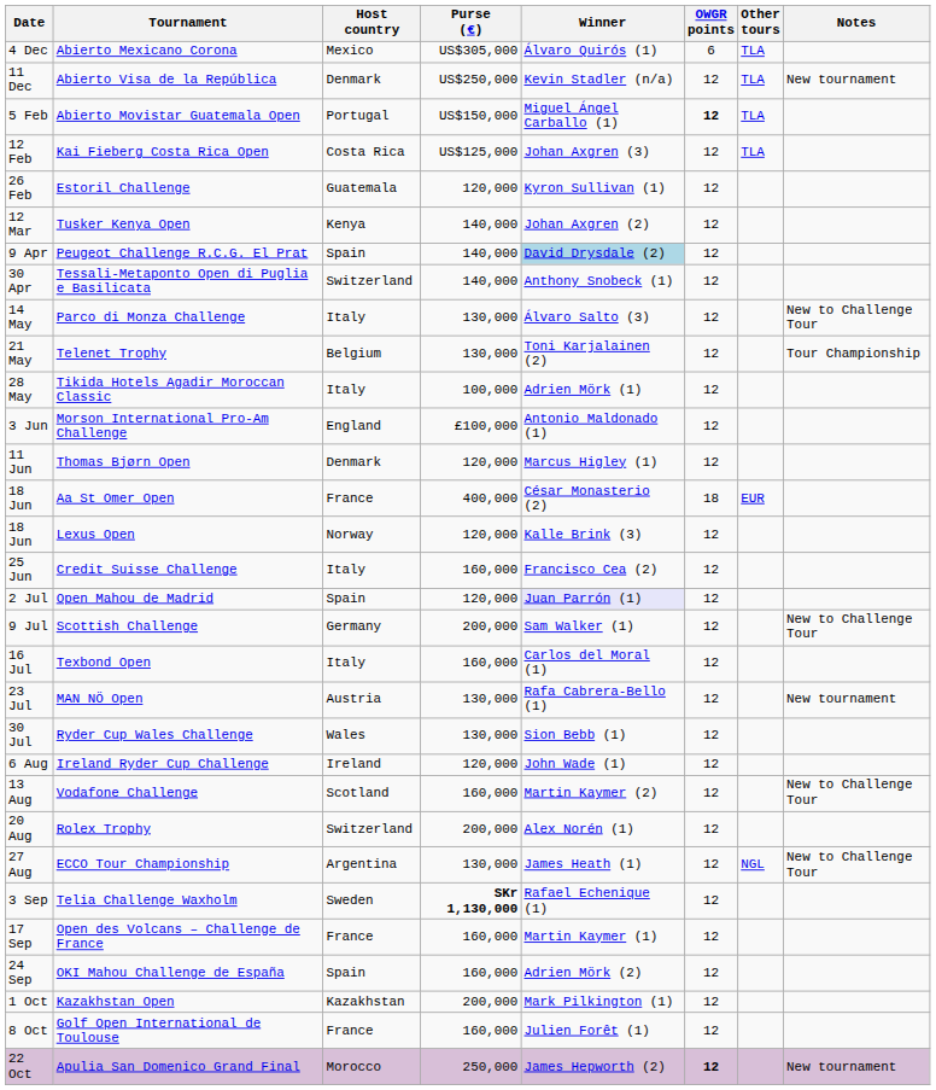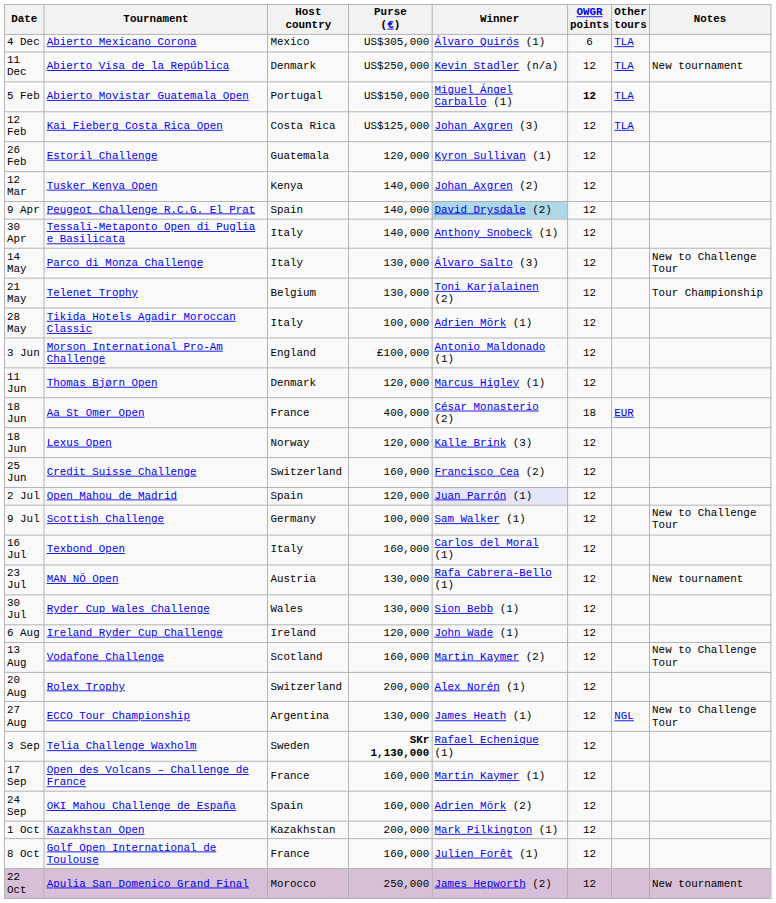Tessali-Metaponto Open di Puglia e Basilicata | Host country: Switzerland -> Italy
Credit Suisse Challenge | Host country: Italy -> Switzerland
Scottish Challenge | Purse (€): 200,000 -> 100,000
Apulia San Domenico Grand Final | OWGR points: bold -> normal
